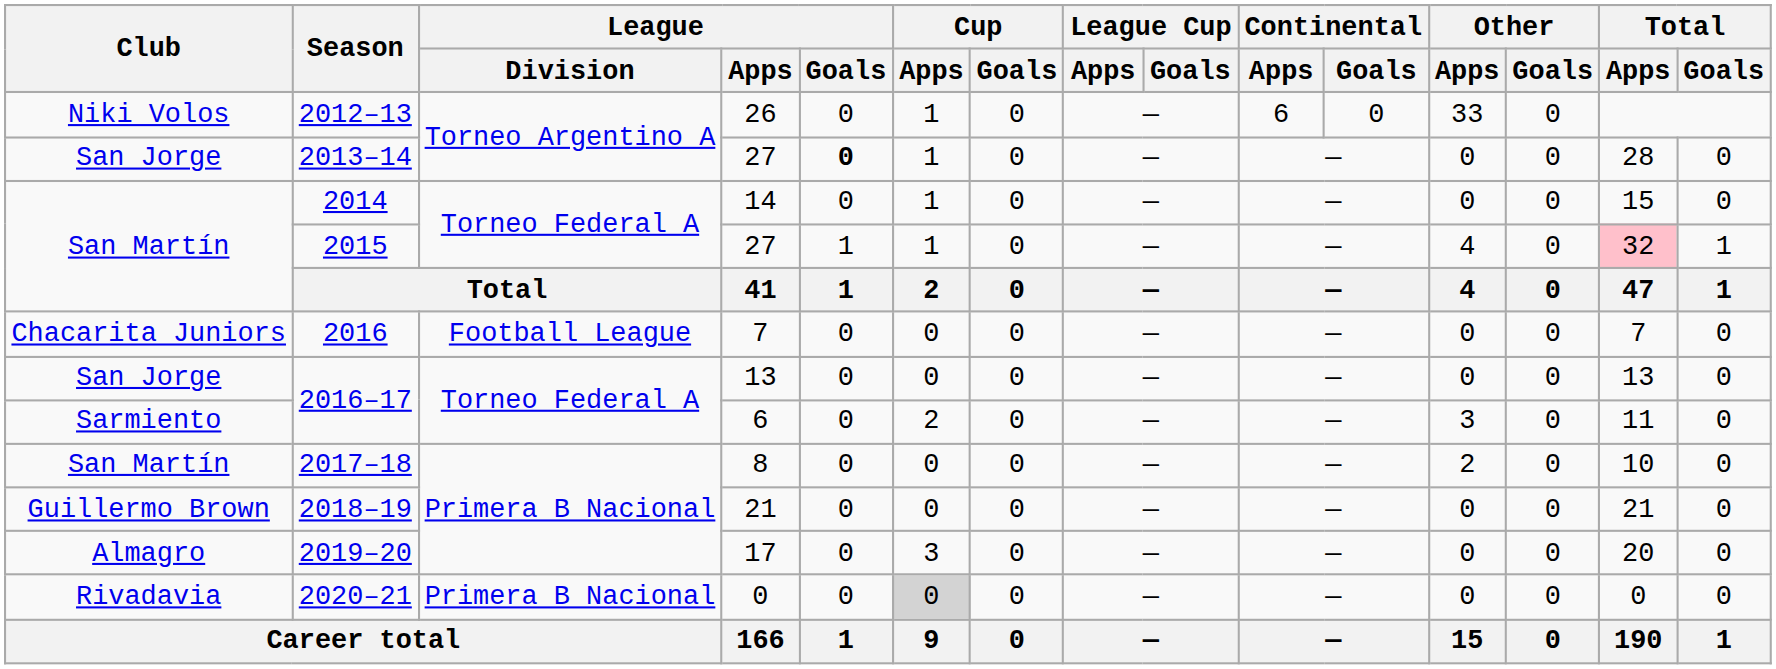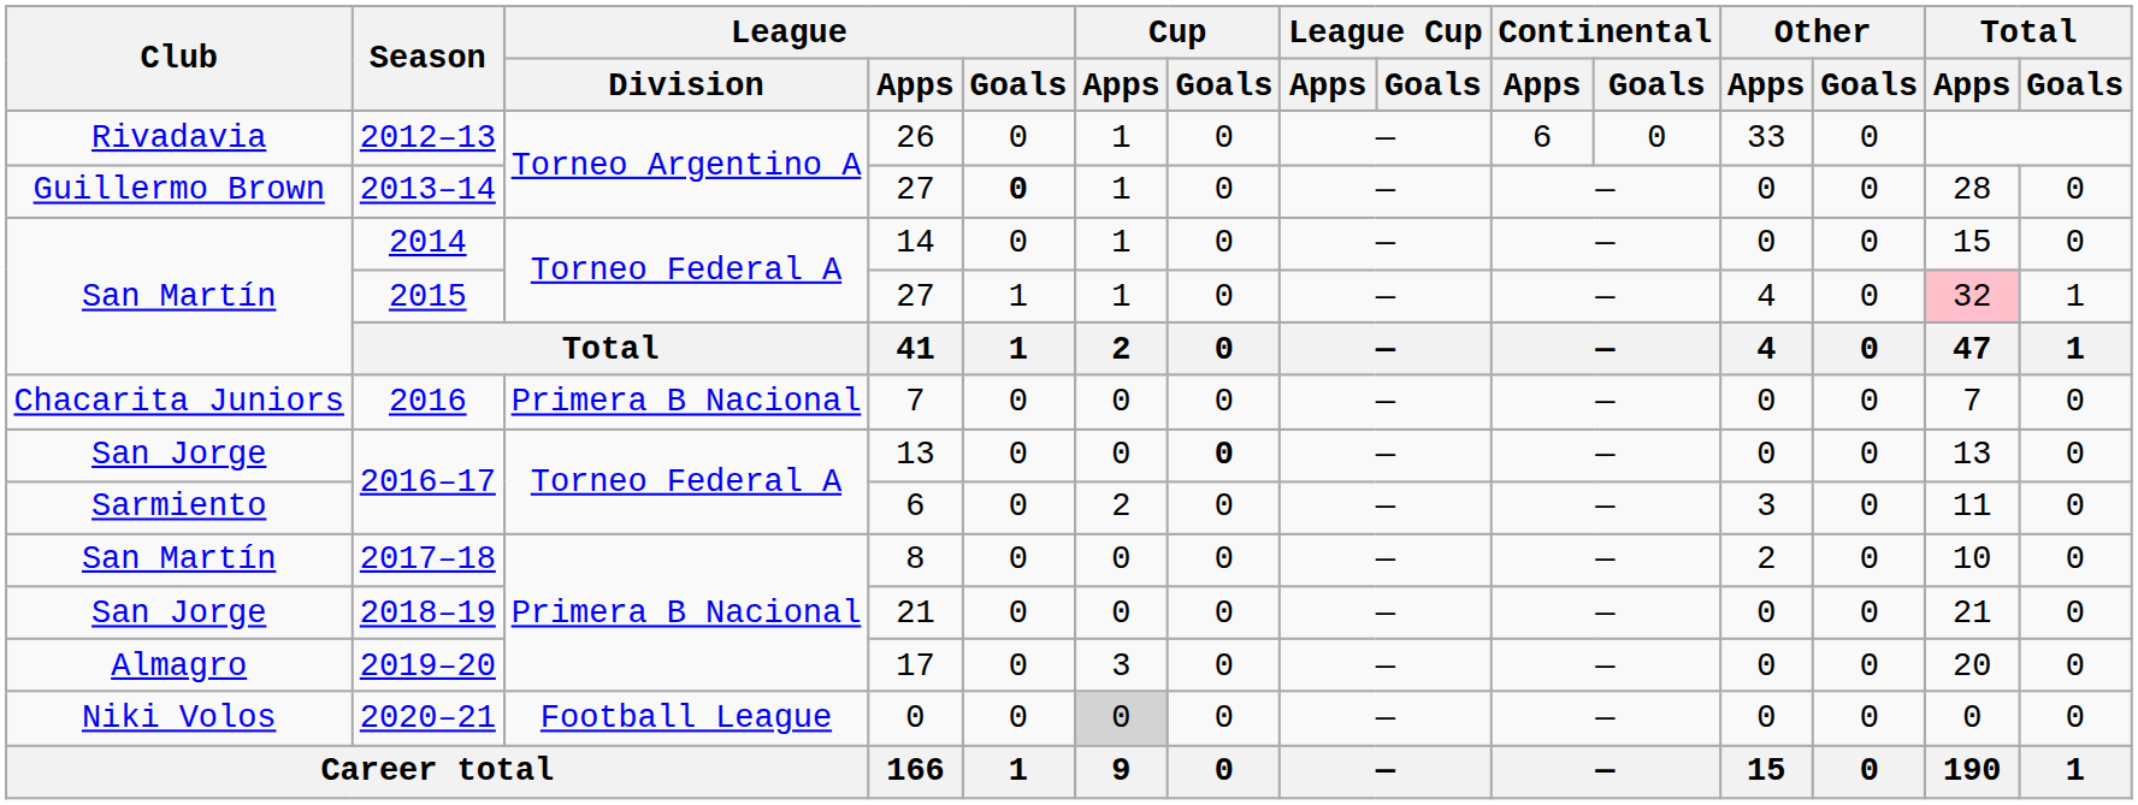2012–13 | Club: Niki Volos -> Rivadavia
2013–14 | Club: San Jorge -> Guillermo Brown
2016 | League / Division: Football League -> Primera B Nacional
2016–17 / 13 | Cup / Goals: normal -> bold
2018–19 | Club: Guillermo Brown -> San Jorge
2020–21 | Club: Rivadavia -> Niki Volos
2020–21 | League / Division: Primera B Nacional -> Football League
